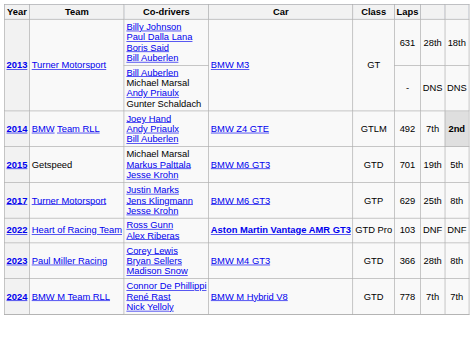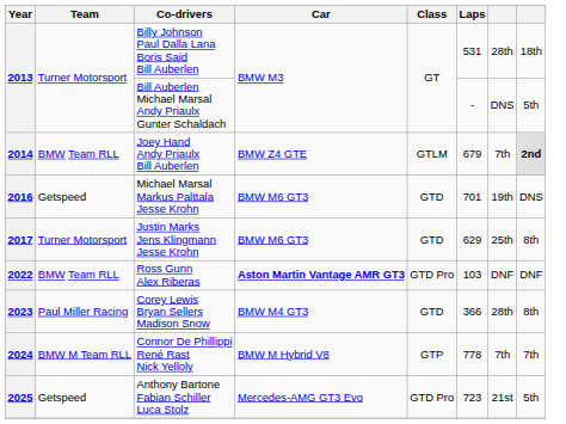Billy Johnson Paul Dalla Lana Boris Said Bill Auberlen | Laps: 631 -> 531
Bill Auberlen Michael Marsal Andy Priaulx Gunter Schaldach | column 8: DNS -> 5th
Joey Hand Andy Priaulx Bill Auberlen | Laps: 492 -> 679
Michael Marsal Markus Palttala Jesse Krohn | Year: 2015 -> 2016
Michael Marsal Markus Palttala Jesse Krohn | column 8: 5th -> DNS
Justin Marks Jens Klingmann Jesse Krohn | Class: GTP -> GTD
Ross Gunn Alex Riberas | Team: Heart of Racing Team -> BMW Team RLL
Connor De Phillippi René Rast Nick Yelloly | Class: GTD -> GTP
+ row: 2025 | Getspeed | Anthony Bartone Fabian Schiller Luca Stolz | Mercedes-AMG GT3 Evo | GTD Pro | 723 | 21st | 5th
